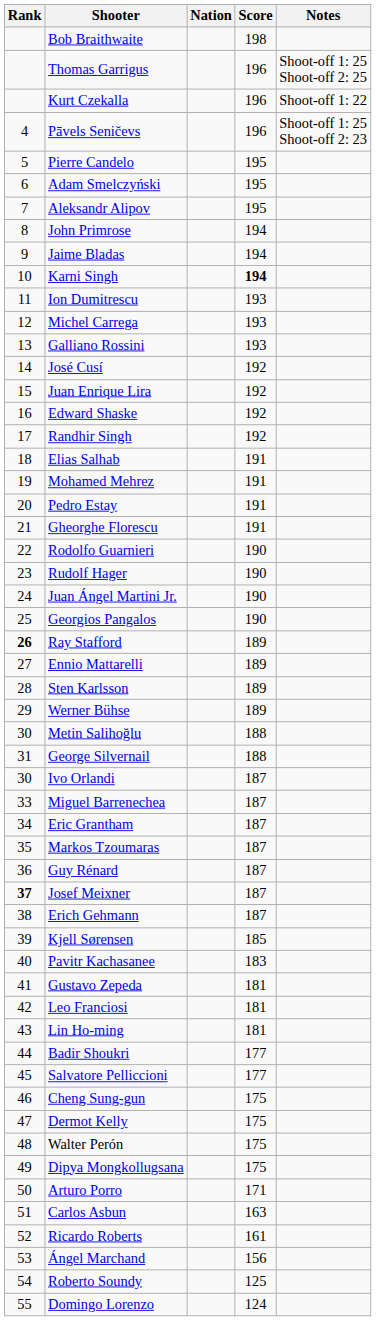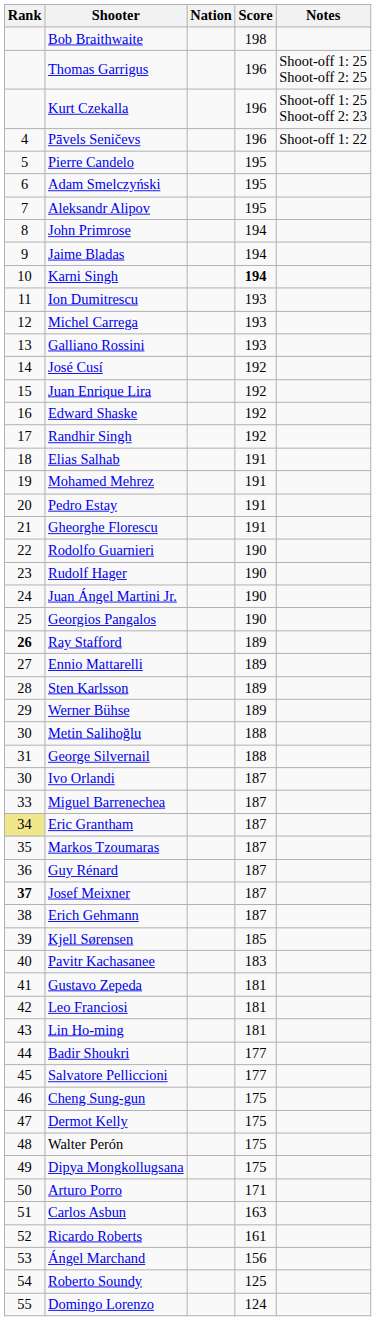Kurt Czekalla | Notes: Shoot-off 1: 22 -> Shoot-off 1: 25 Shoot-off 2: 23
Pāvels Seničevs | Notes: Shoot-off 1: 25 Shoot-off 2: 23 -> Shoot-off 1: 22
Eric Grantham | Rank: no background -> khaki background
